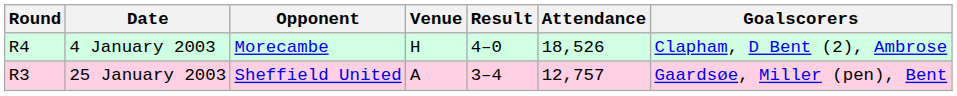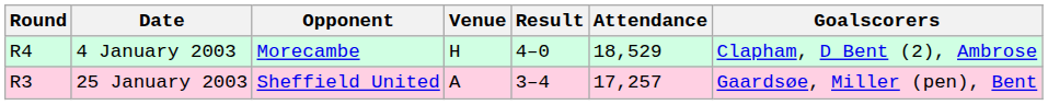4 January 2003 | Attendance: 18,526 -> 18,529
25 January 2003 | Attendance: 12,757 -> 17,257
